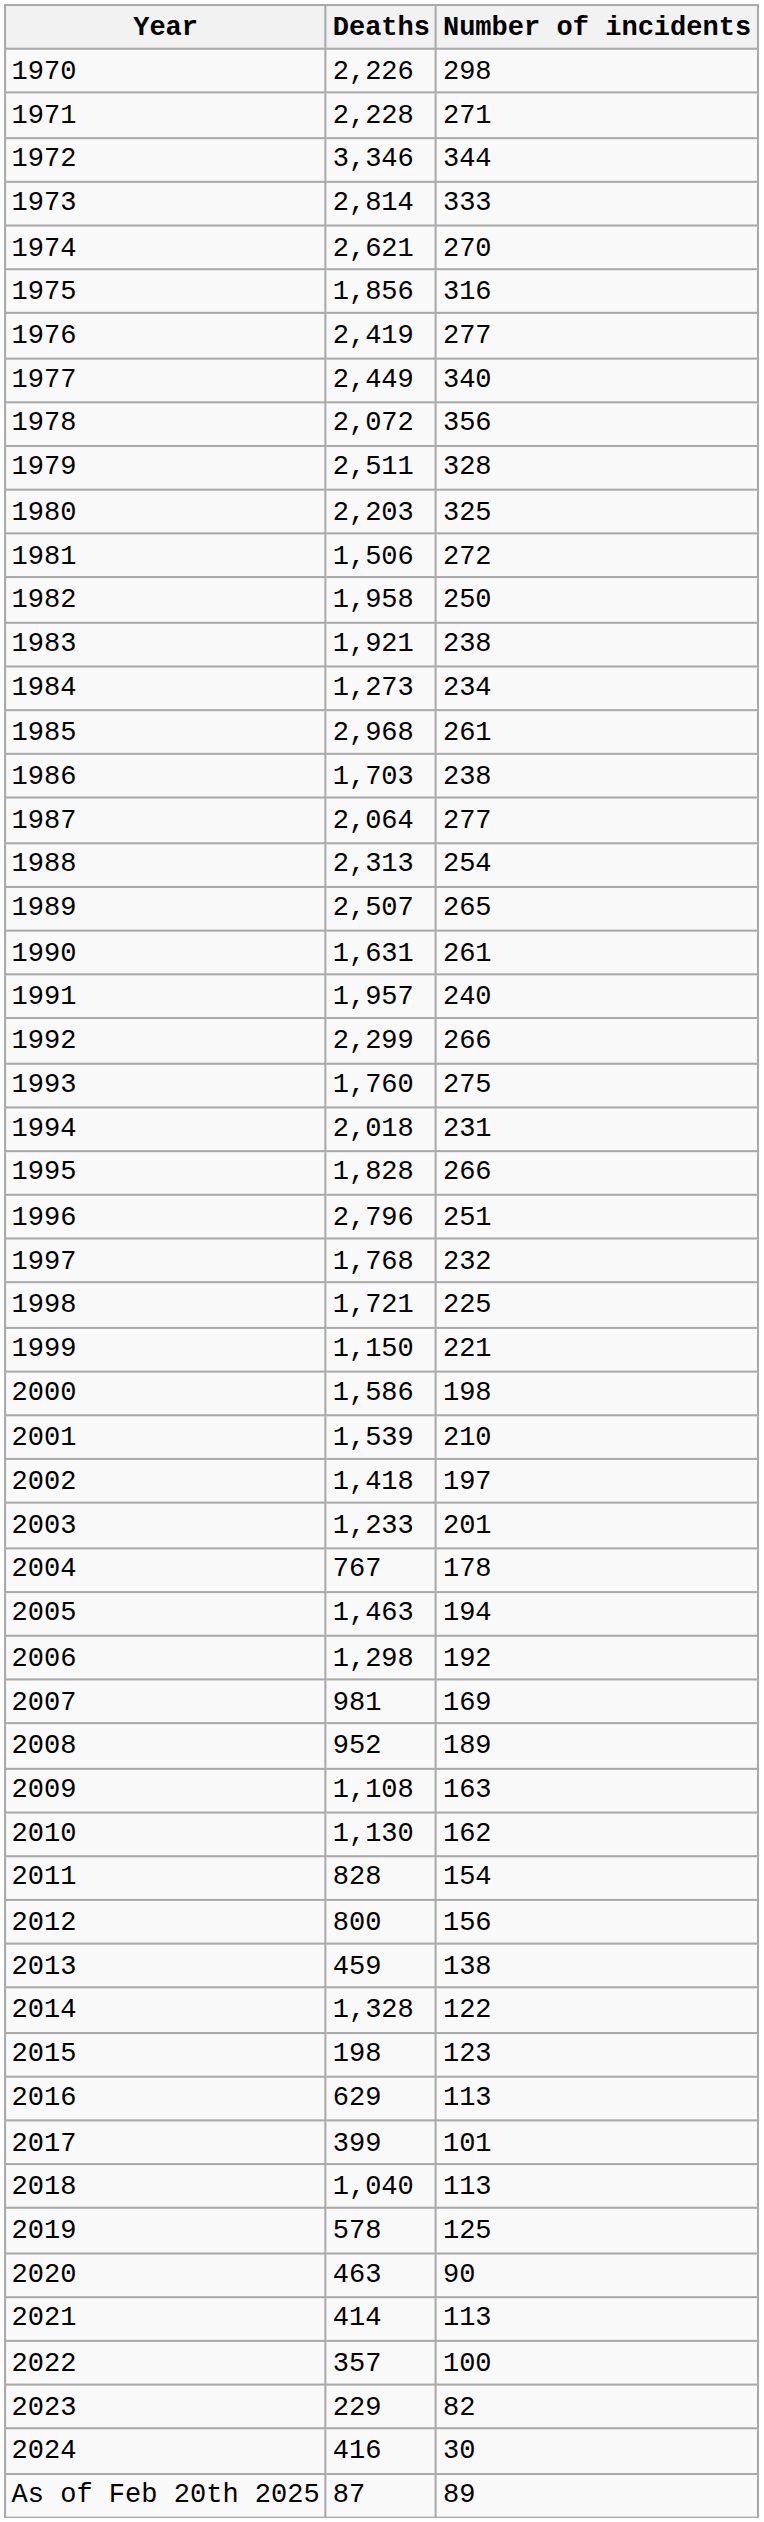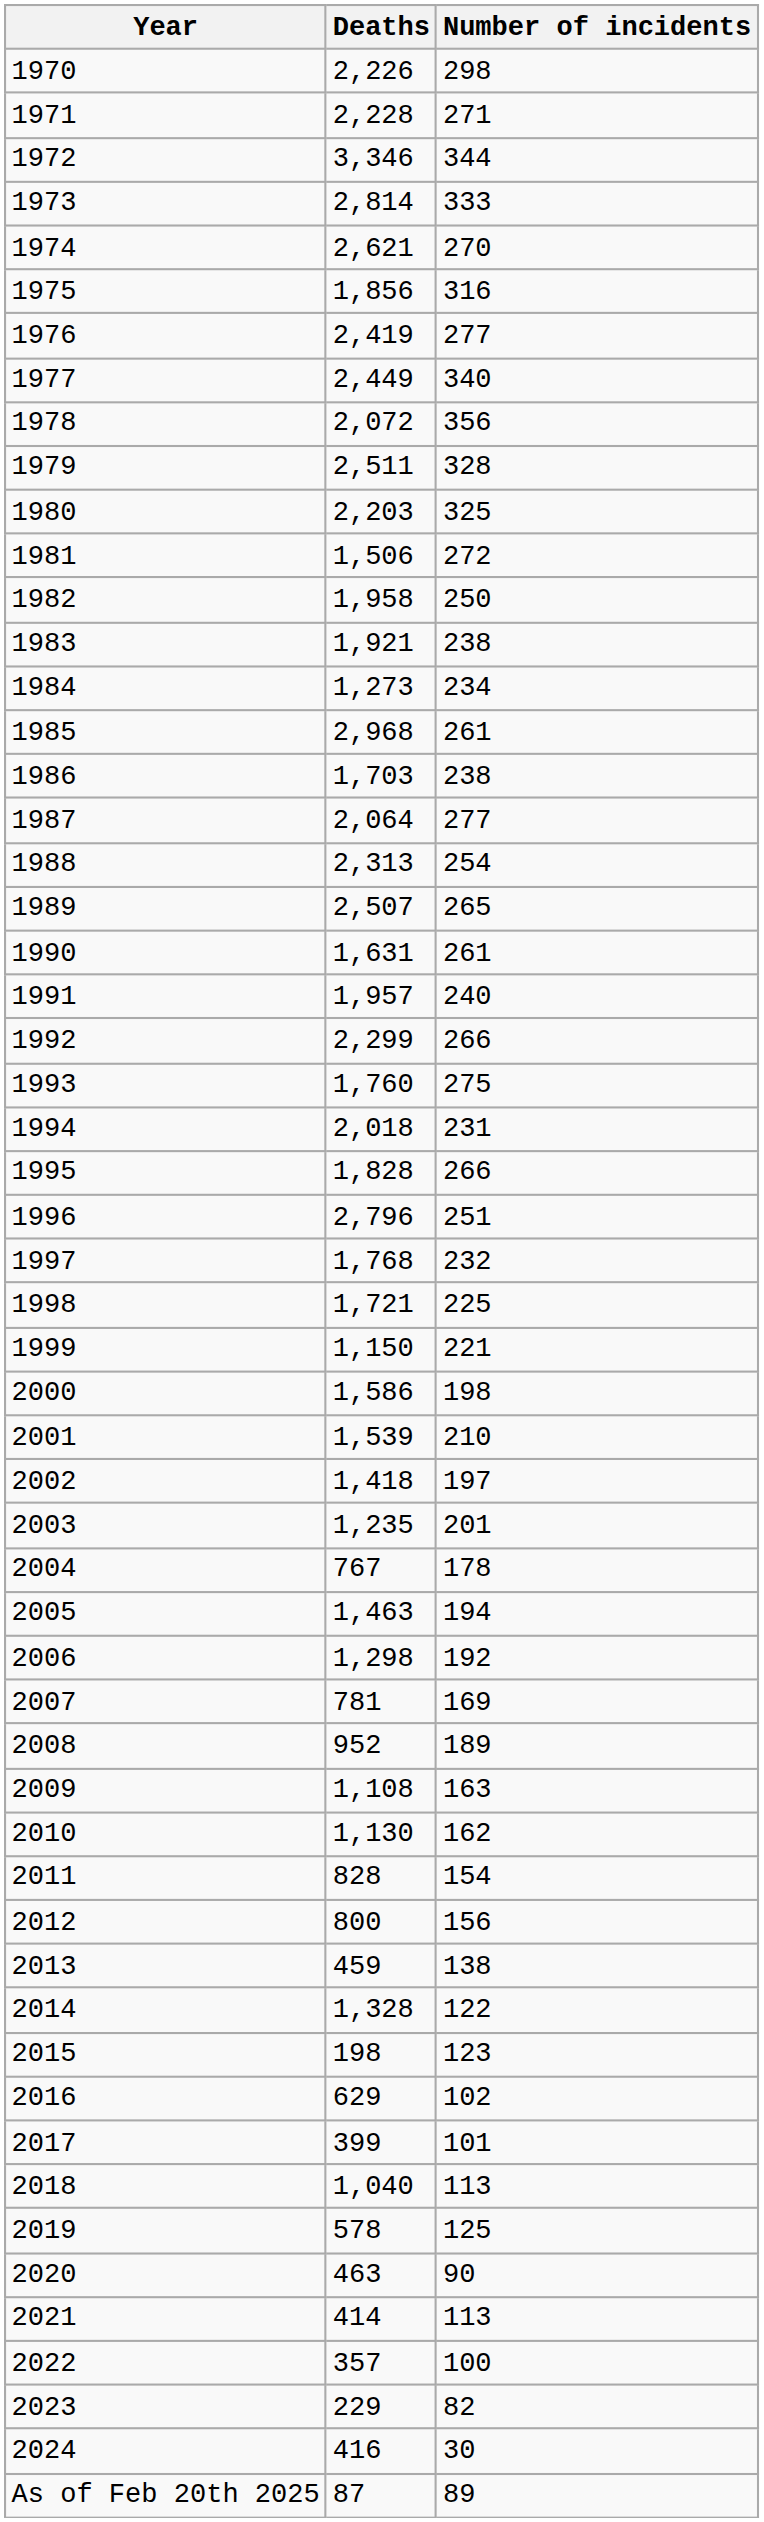2003 | Deaths: 1,233 -> 1,235
2007 | Deaths: 981 -> 781
2016 | Number of incidents: 113 -> 102
